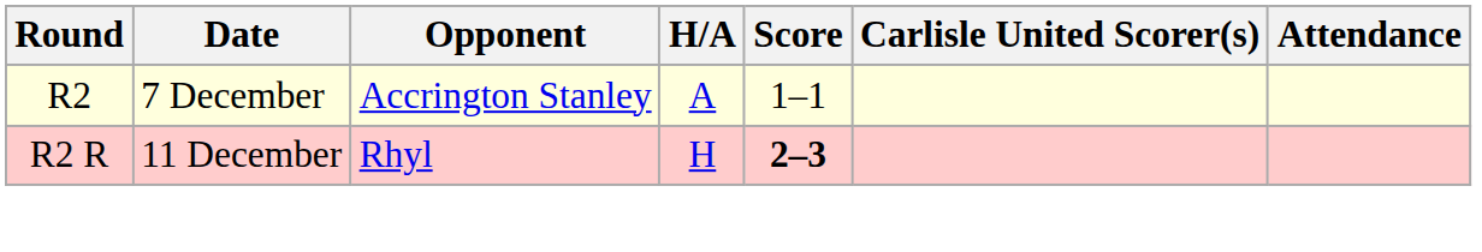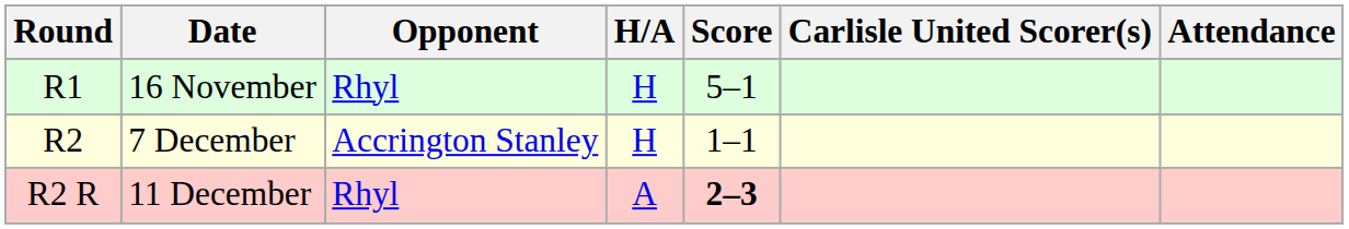+ row: R1 | 16 November | Rhyl | H | 5–1
7 December | H/A: A -> H
11 December | H/A: H -> A
